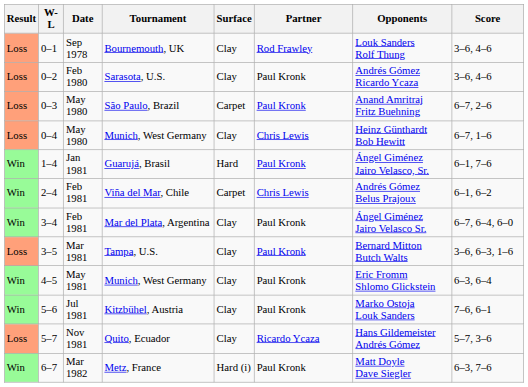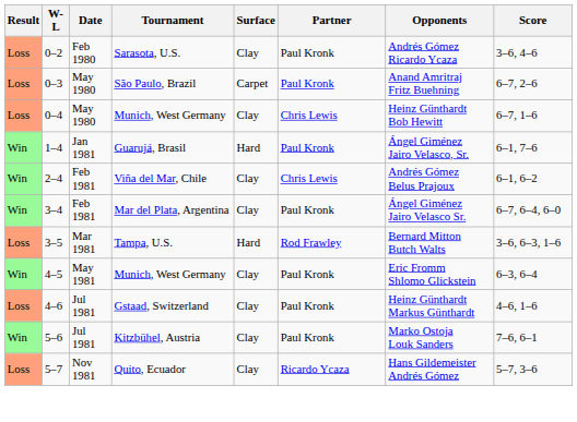- row: Loss | 0–1 | Sep 1978 | Bournemouth, UK | Clay | Rod Frawley | Louk Sanders Rolf Thung | 3–6, 4–6
Viña del Mar, Chile | Surface: Carpet -> Clay
Tampa, U.S. | Surface: Clay -> Hard
Tampa, U.S. | Partner: Paul Kronk -> Rod Frawley
+ row: Loss | 4–6 | Jul 1981 | Gstaad, Switzerland | Clay | Paul Kronk | Heinz Günthardt Markus Günthardt | 4–6, 1–6
- row: Win | 6–7 | Mar 1982 | Metz, France | Hard (i) | Paul Kronk | Matt Doyle Dave Siegler | 6–3, 7–6
